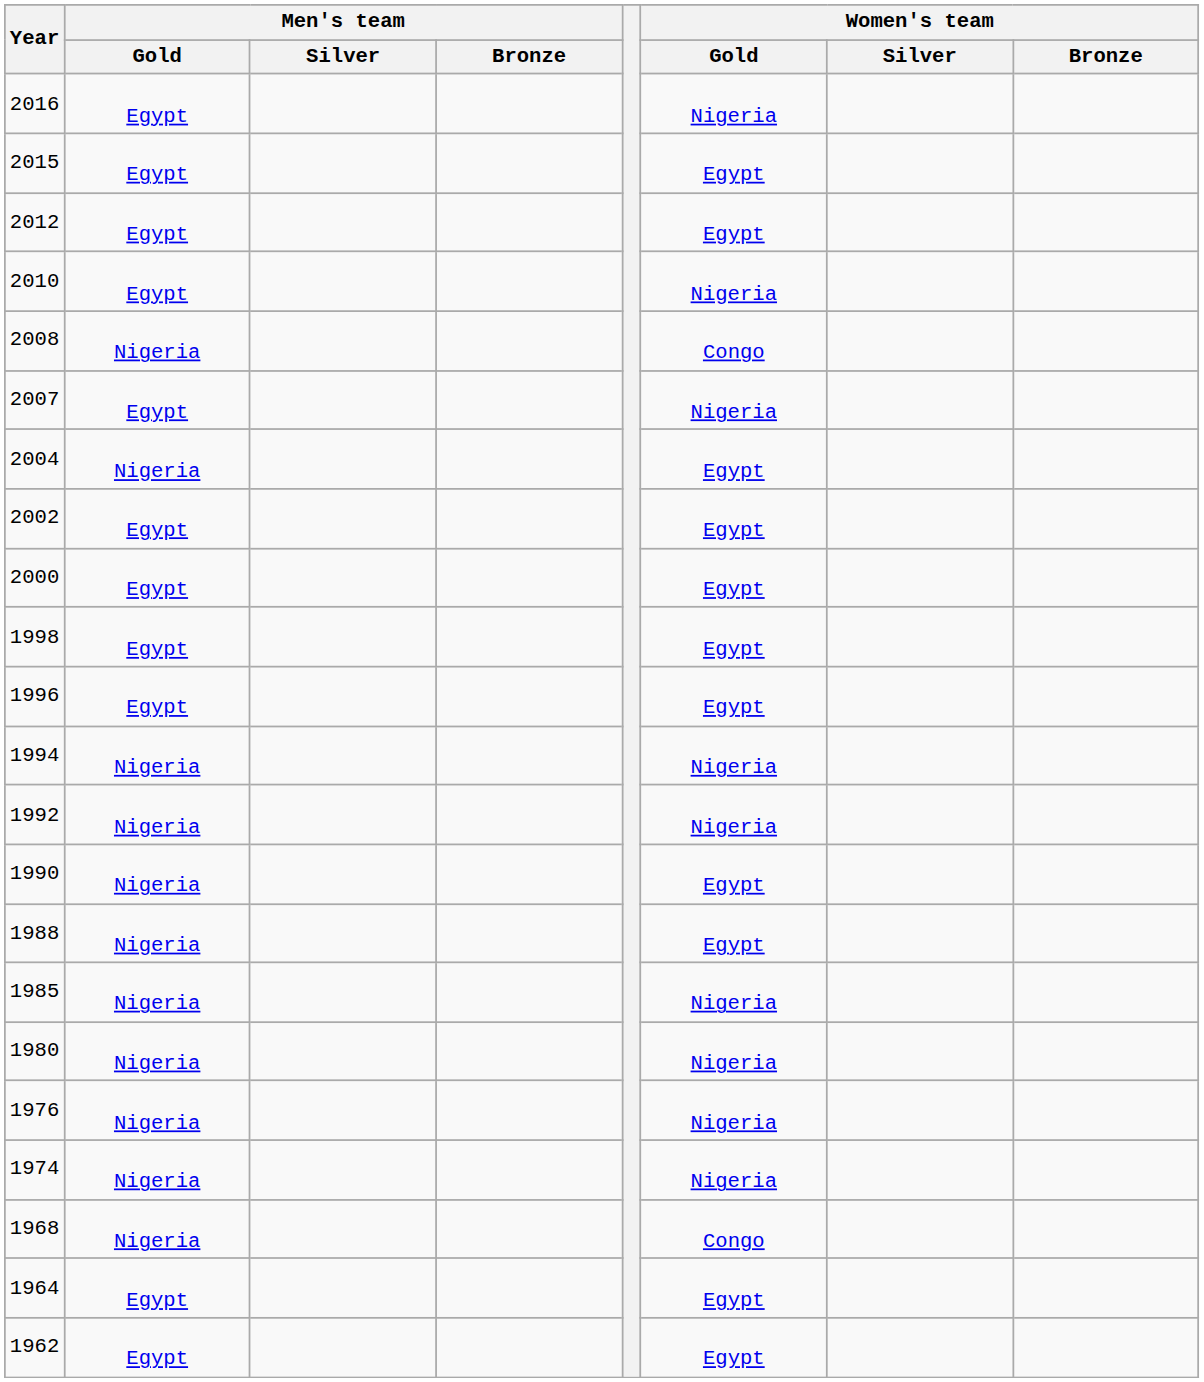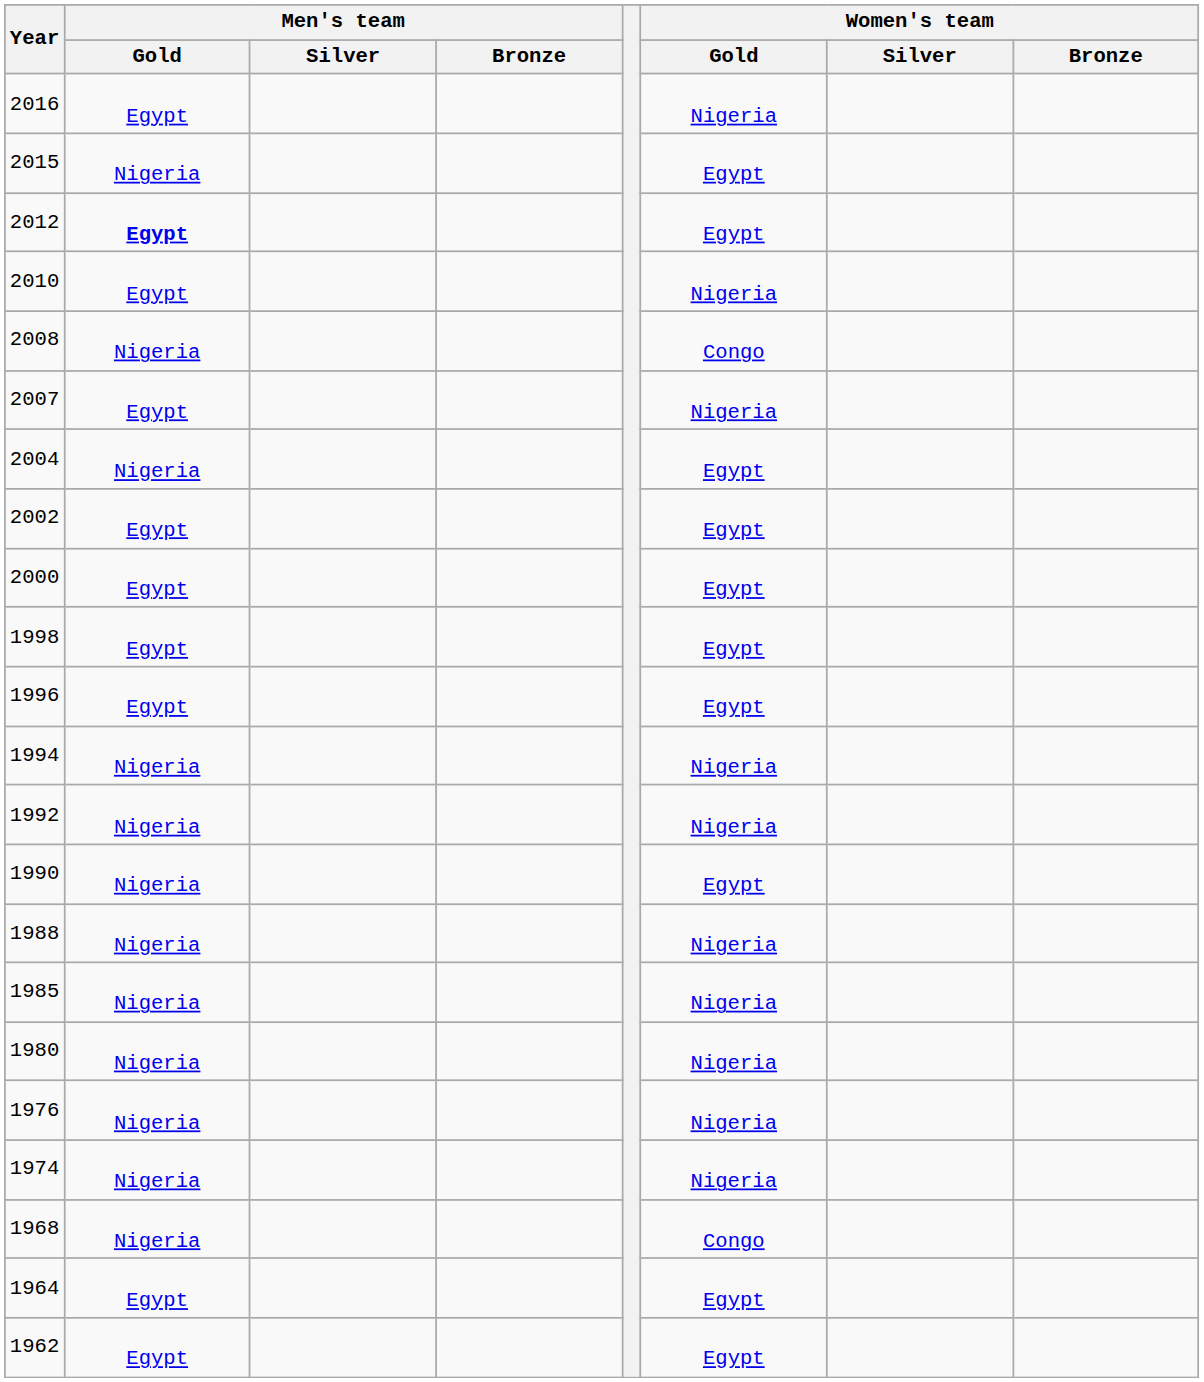2015 | Men's team / Gold: Egypt -> Nigeria
2012 | Men's team / Gold: normal -> bold
1988 | Women's team / Gold: Egypt -> Nigeria
